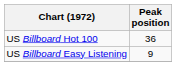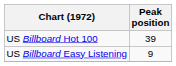US Billboard Hot 100 | Peak position: 36 -> 39
